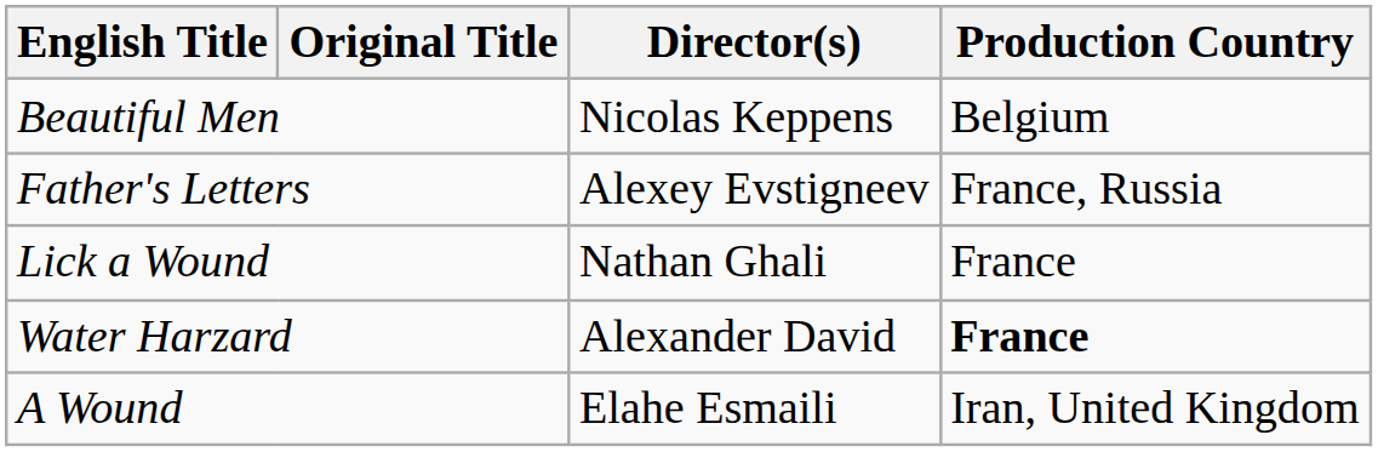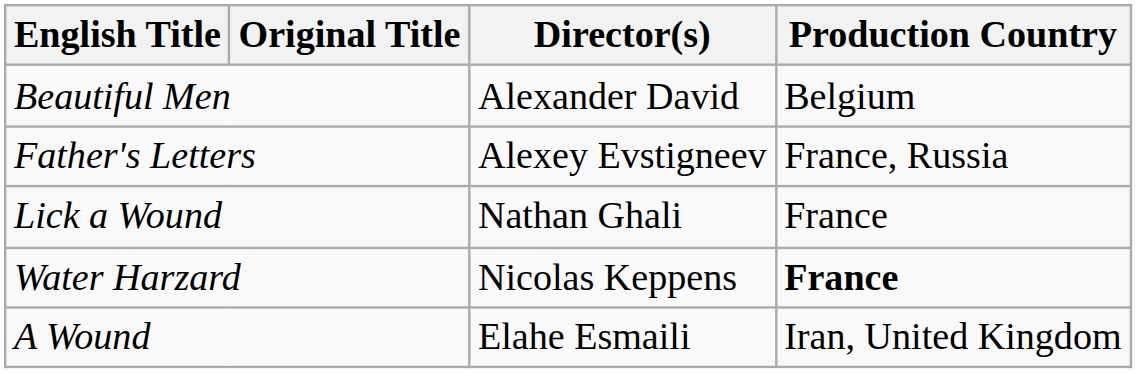Beautiful Men | Director(s): Nicolas Keppens -> Alexander David
Water Harzard | Director(s): Alexander David -> Nicolas Keppens
